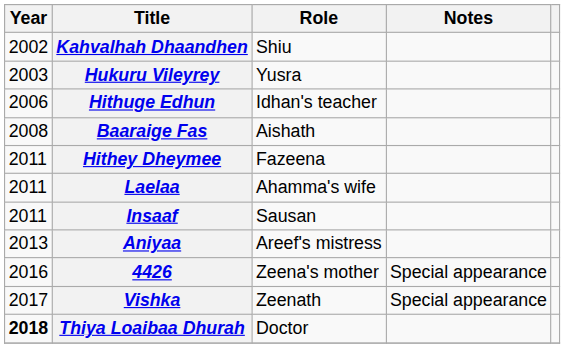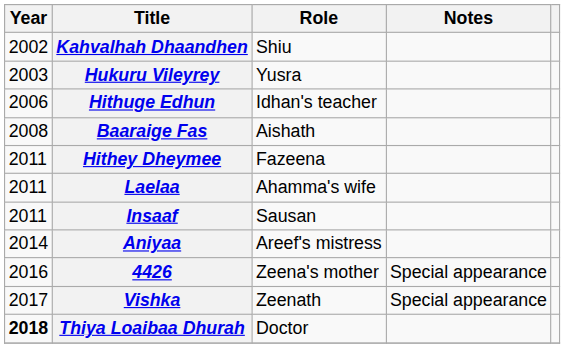Aniyaa | Year: 2013 -> 2014
